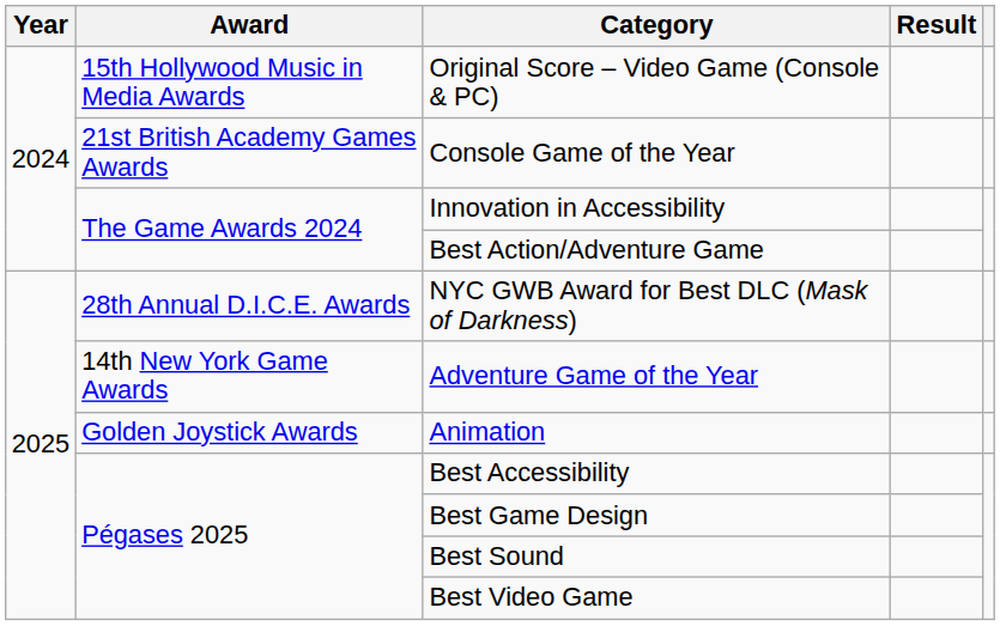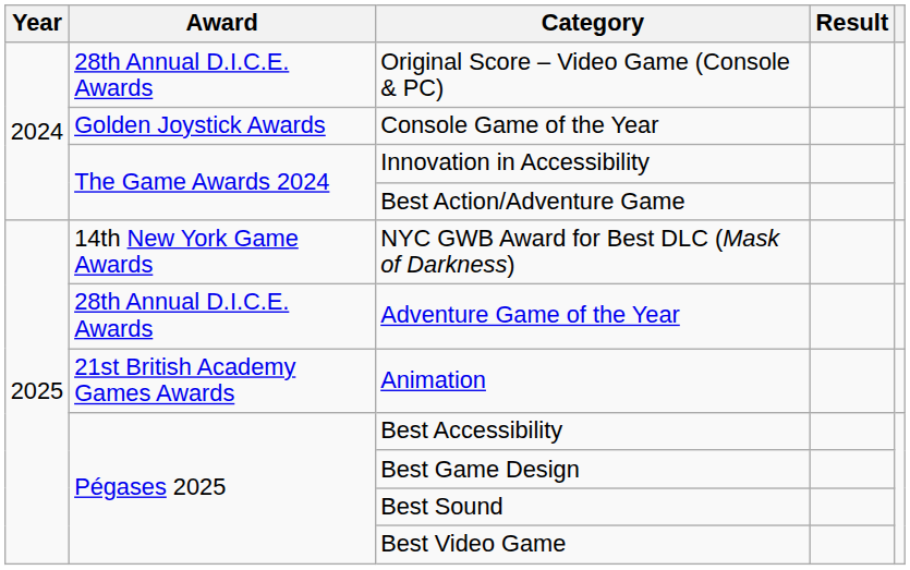Original Score – Video Game (Console & PC) | Award: 15th Hollywood Music in Media Awards -> 28th Annual D.I.C.E. Awards
Console Game of the Year | Award: 21st British Academy Games Awards -> Golden Joystick Awards
NYC GWB Award for Best DLC (Mask of Darkness) | Award: 28th Annual D.I.C.E. Awards -> 14th New York Game Awards
Adventure Game of the Year | Award: 14th New York Game Awards -> 28th Annual D.I.C.E. Awards
Animation | Award: Golden Joystick Awards -> 21st British Academy Games Awards
